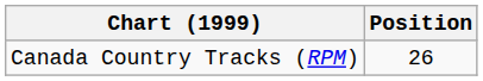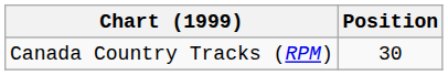Canada Country Tracks (RPM) | Position: 26 -> 30
